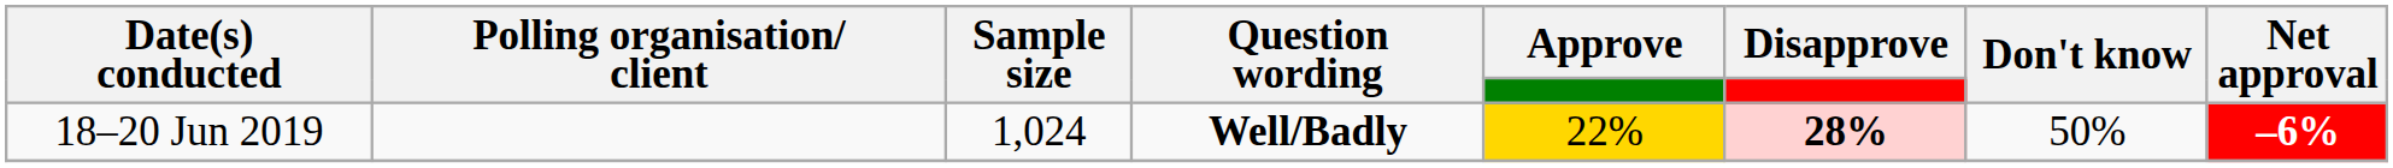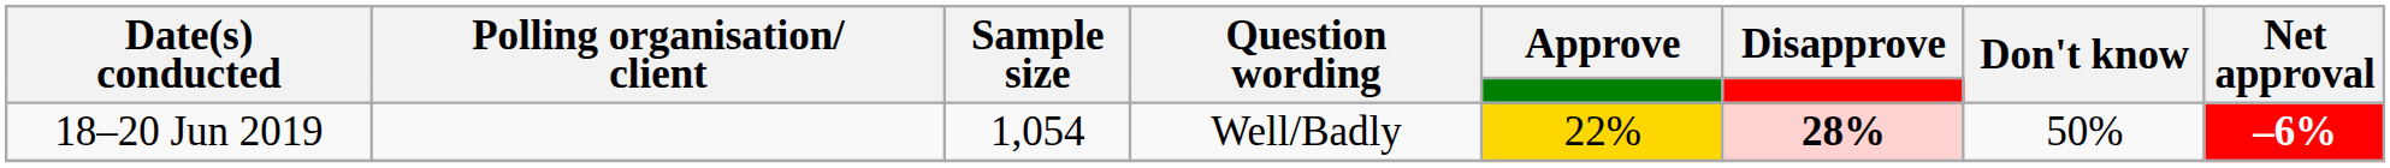18–20 Jun 2019 | Sample size: 1,024 -> 1,054
18–20 Jun 2019 | Question wording: bold -> normal
